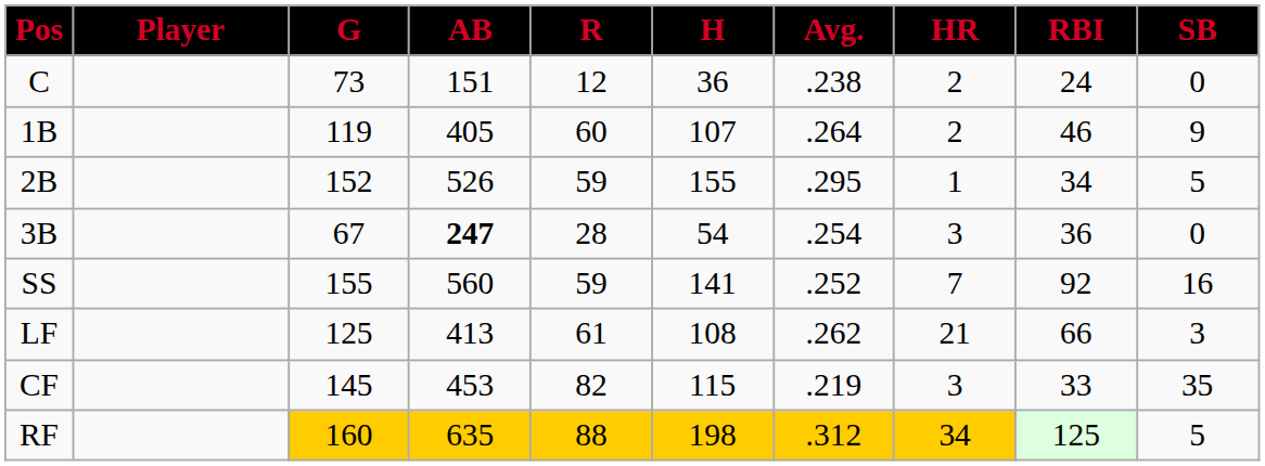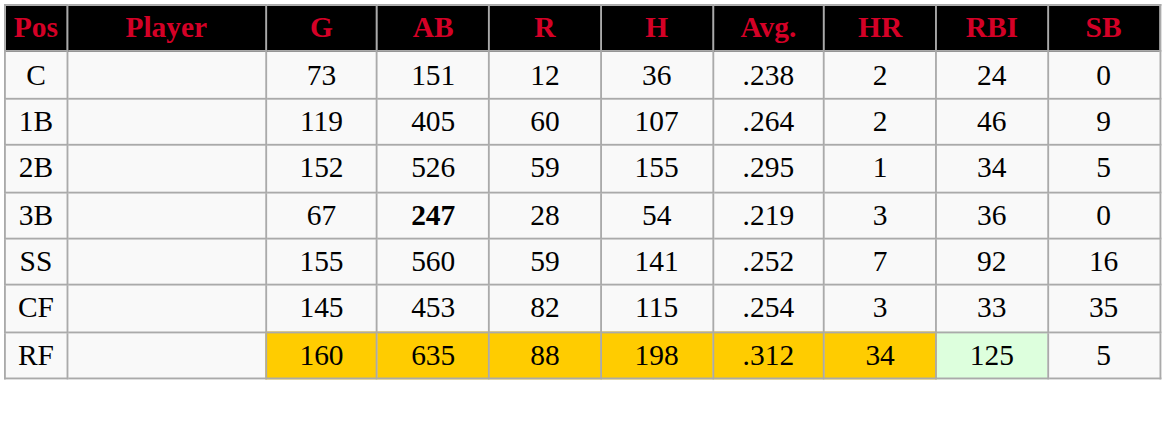3B | Avg.: .254 -> .219
- row: LF | 125 | 413 | 61 | 108 | .262 | 21 | 66 | 3
CF | Avg.: .219 -> .254
